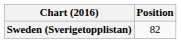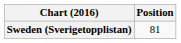Sweden (Sverigetopplistan) | Position: 82 -> 81
